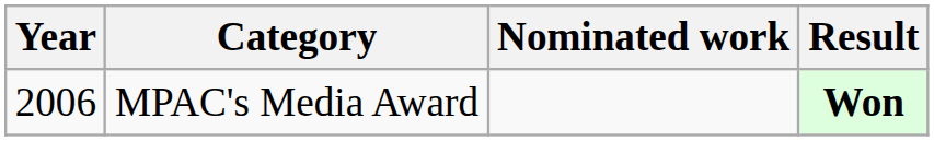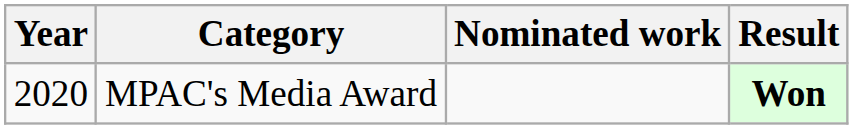MPAC's Media Award | Year: 2006 -> 2020
